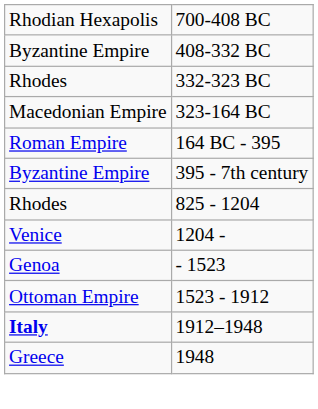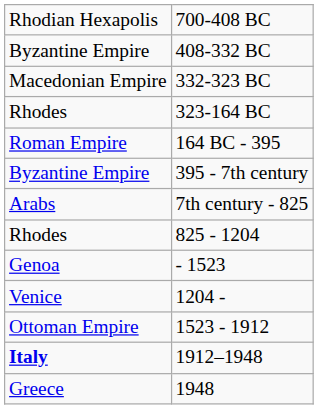332-323 BC | column 1: Rhodes -> Macedonian Empire
323-164 BC | column 1: Macedonian Empire -> Rhodes
+ row: Arabs | 7th century - 825
rows swapped: 1204 - <-> - 1523
